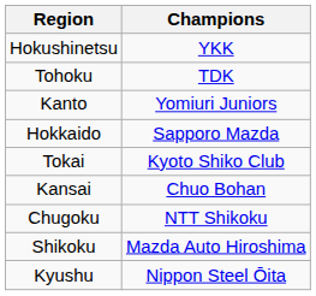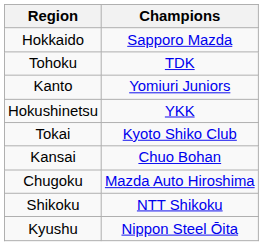rows swapped: Hokkaido <-> Hokushinetsu
Chugoku | Champions: NTT Shikoku -> Mazda Auto Hiroshima
Shikoku | Champions: Mazda Auto Hiroshima -> NTT Shikoku
